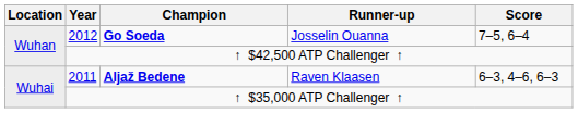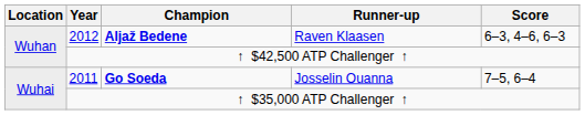2012 | Champion: Go Soeda -> Aljaž Bedene
2012 | Runner-up: Josselin Ouanna -> Raven Klaasen
2012 | Score: 7–5, 6–4 -> 6–3, 4–6, 6–3
2011 | Champion: Aljaž Bedene -> Go Soeda
2011 | Runner-up: Raven Klaasen -> Josselin Ouanna
2011 | Score: 6–3, 4–6, 6–3 -> 7–5, 6–4
